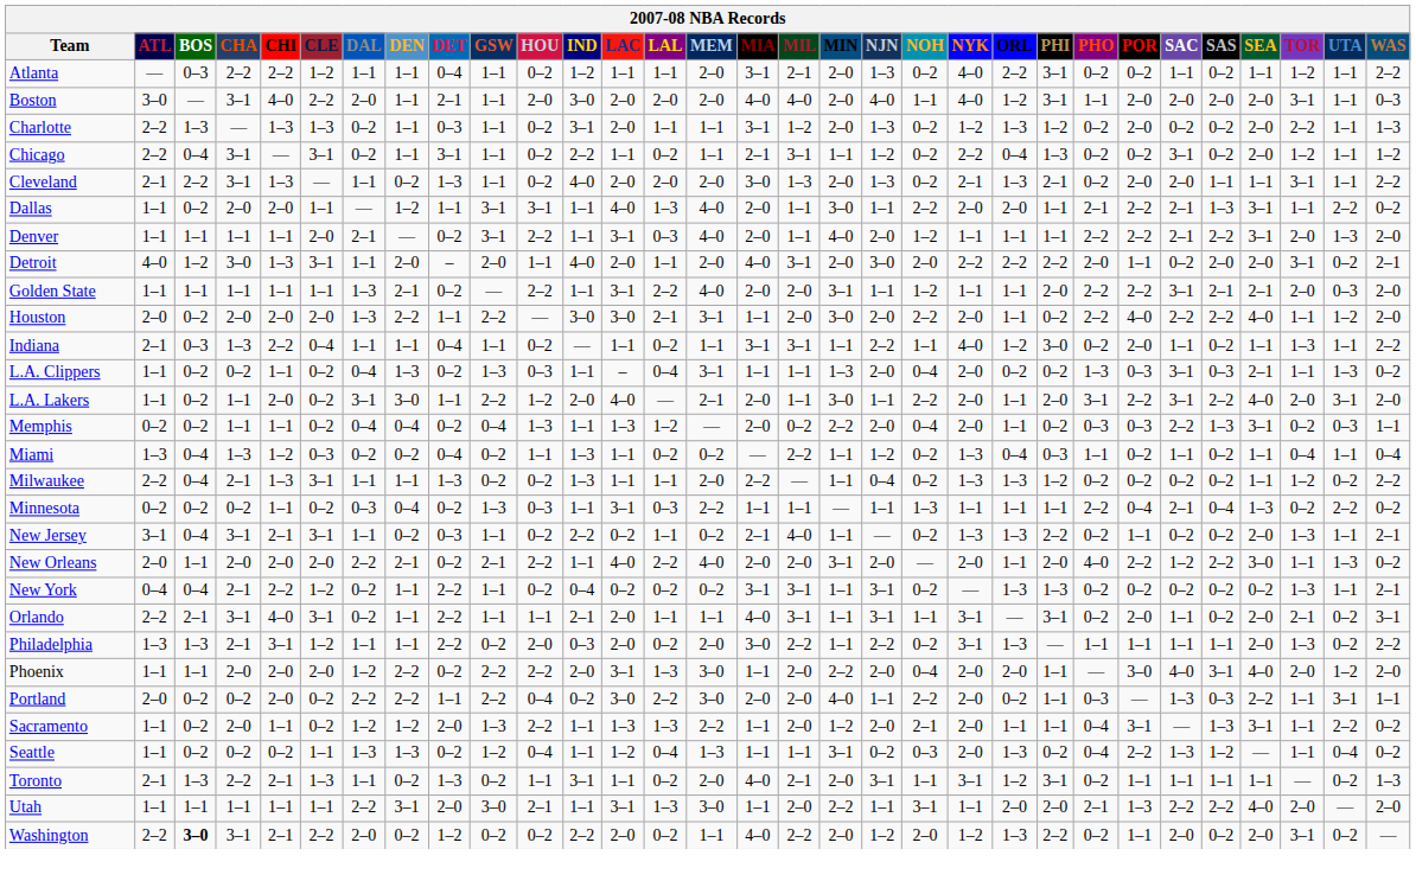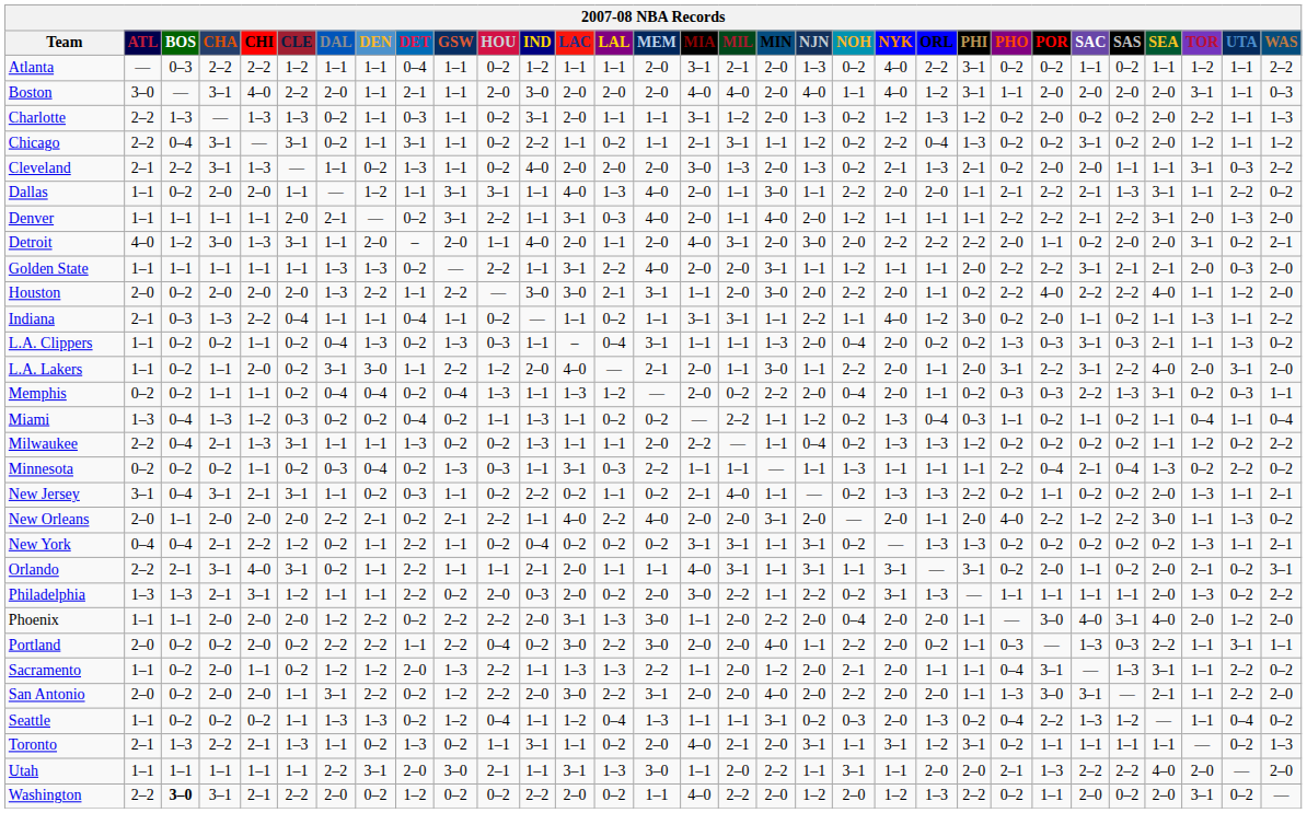Cleveland | UTA: 1–1 -> 0–3
Golden State | DEN: 2–1 -> 1–3
+ row: San Antonio | 2–0 | 0–2 | 2–0 | 2–0 | 1–1 | 3–1 | 2–2 | 0–2 | 1–2 | 2–2 | 2–0 | 3–0 | 2–2 | 3–1 | 2–0 | 2–0 | 4–0 | 2–0 | 2–2 | 2–0 | 2–0 | 1–1 | 1–3 | 3–0 | 3–1 | — | 2–1 | 1–1 | 2–2 | 2–0
